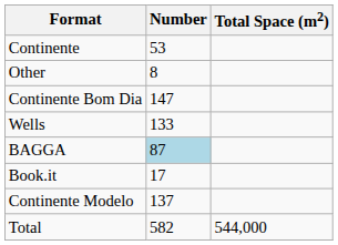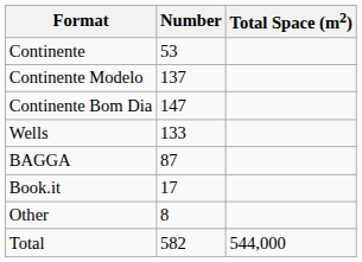rows swapped: Continente Modelo <-> Other
BAGGA | Number: lightblue background -> no background
